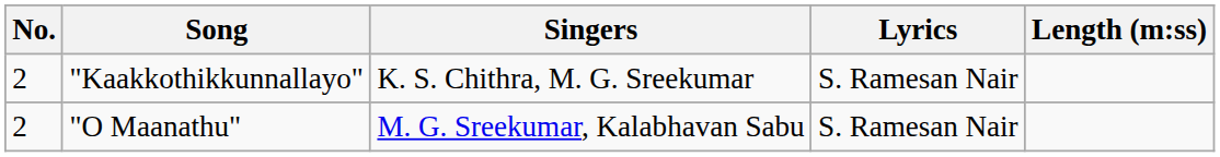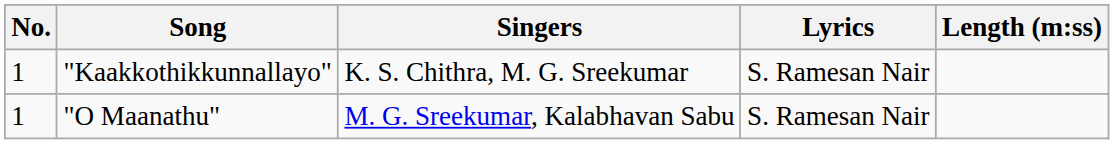"Kaakkothikkunnallayo" | No.: 2 -> 1
"O Maanathu" | No.: 2 -> 1
